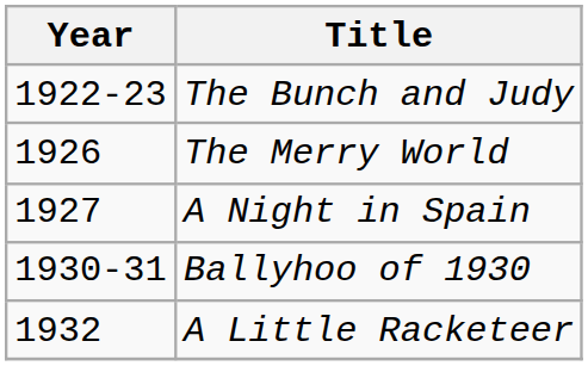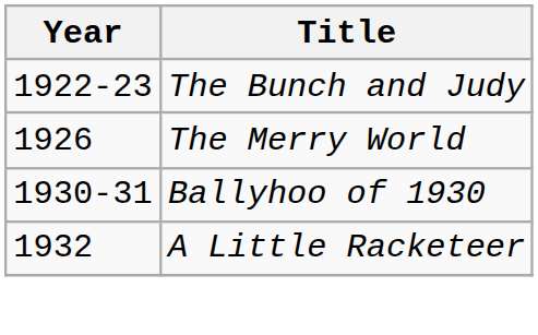- row: 1927 | A Night in Spain
